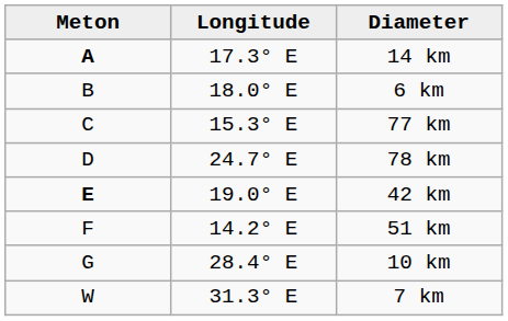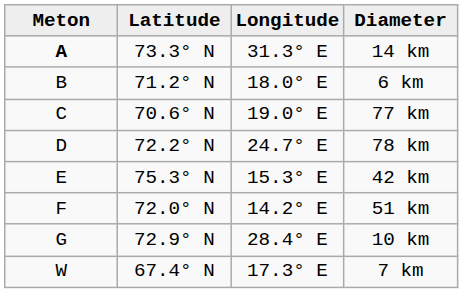+ column: Latitude | 73.3° N | 71.2° N | 70.6° N | 72.2° N | 75.3° N | 72.0° N | 72.9° N | 67.4° N
14 km | Longitude: 17.3° E -> 31.3° E
77 km | Longitude: 15.3° E -> 19.0° E
42 km | Meton: bold -> normal
42 km | Longitude: 19.0° E -> 15.3° E
7 km | Longitude: 31.3° E -> 17.3° E
